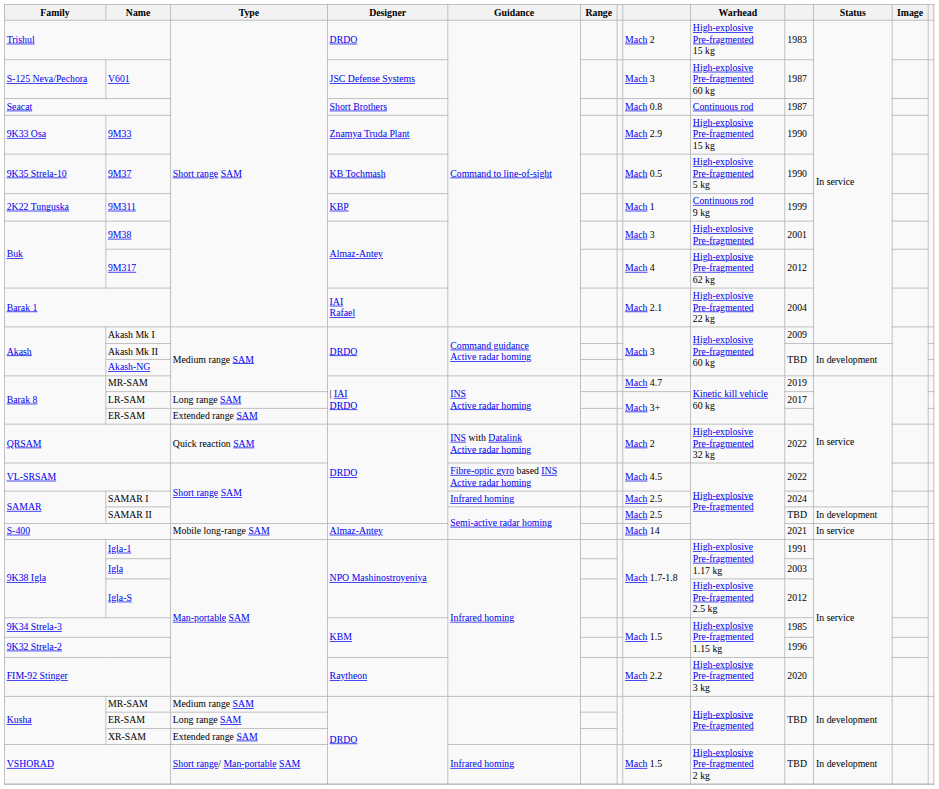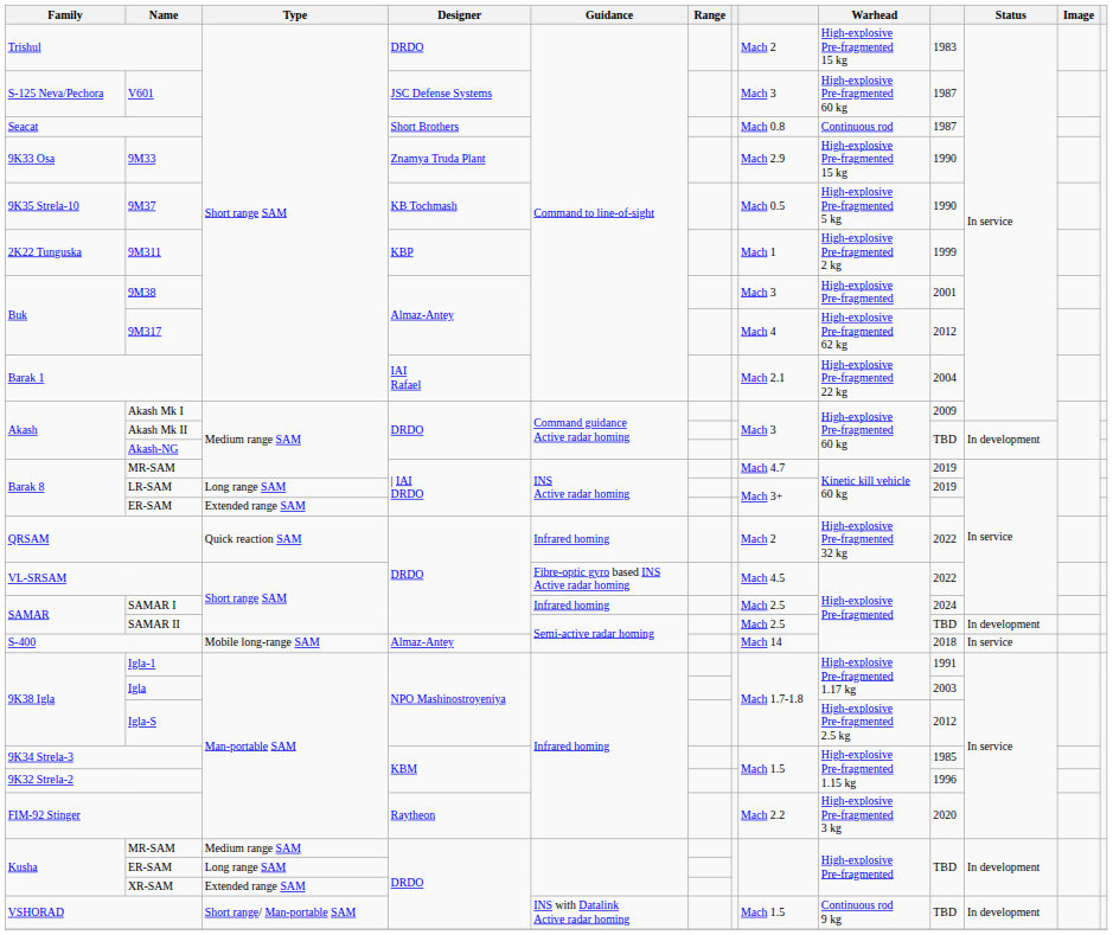9M311 | Warhead: Continuous rod 9 kg -> High-explosive Pre-fragmented 2 kg
LR-SAM | column 10: 2017 -> 2019
QRSAM | Guidance: INS with Datalink Active radar homing -> Infrared homing
S-400 | column 10: 2021 -> 2018
VSHORAD | Guidance: Infrared homing -> INS with Datalink Active radar homing
VSHORAD | Warhead: High-explosive Pre-fragmented 2 kg -> Continuous rod 9 kg
